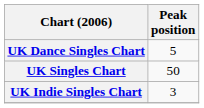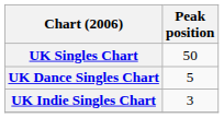rows swapped: UK Singles Chart <-> UK Dance Singles Chart
